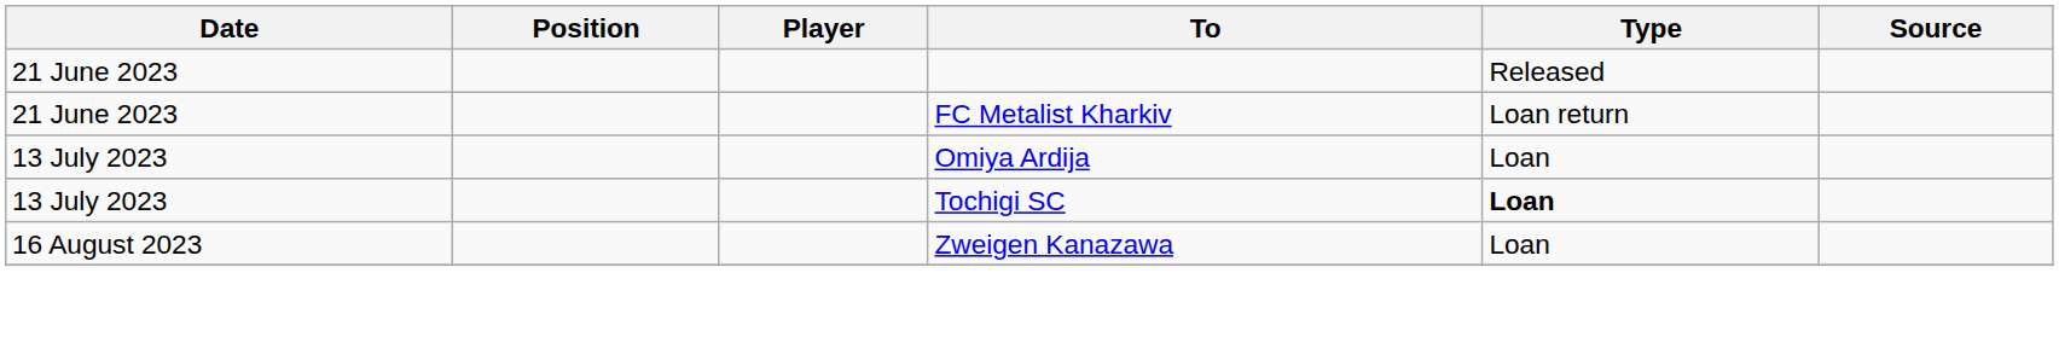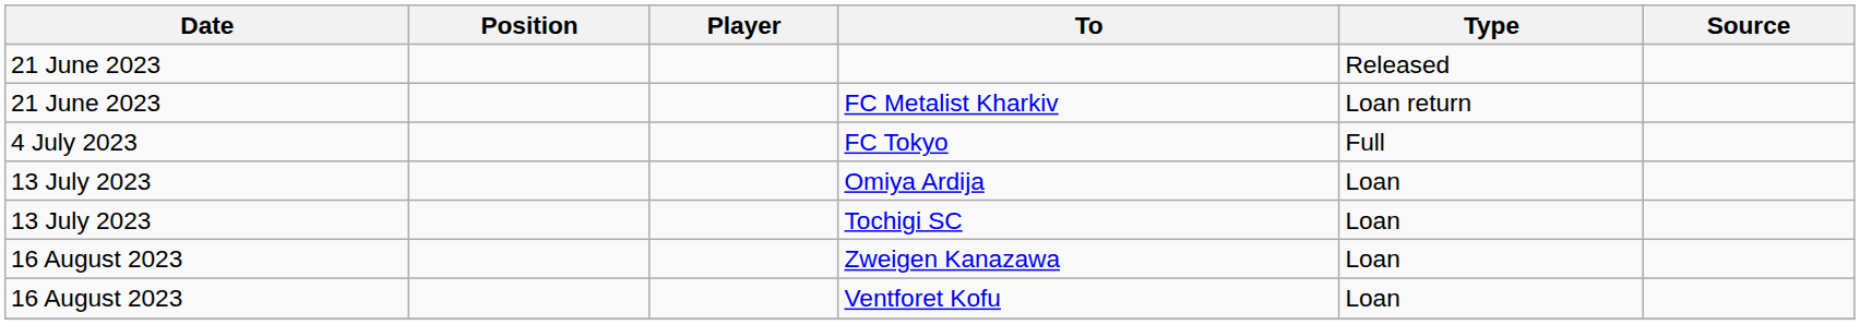+ row: 4 July 2023 | FC Tokyo | Full
Tochigi SC | Type: bold -> normal
+ row: 16 August 2023 | Ventforet Kofu | Loan
